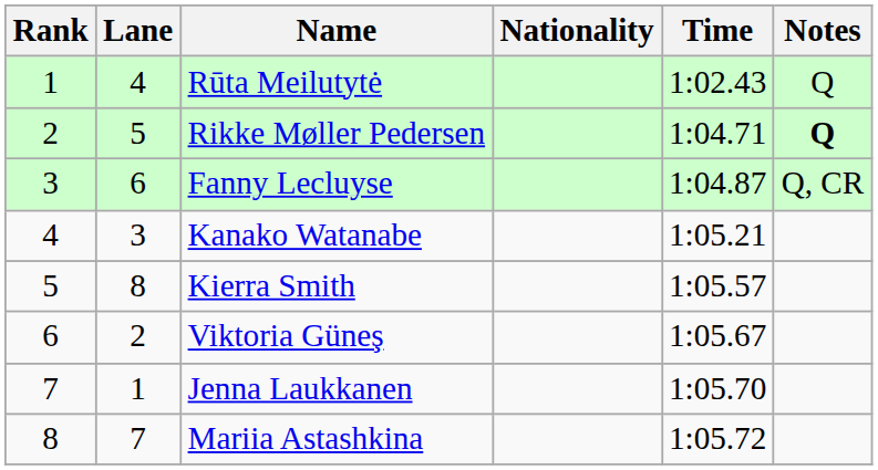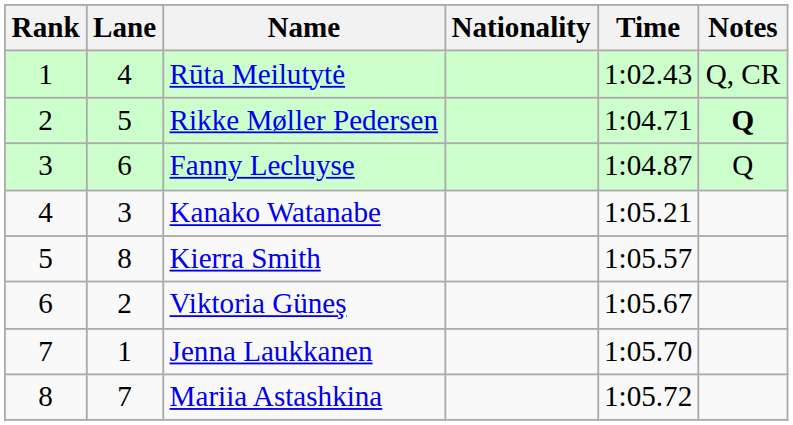Rūta Meilutytė | Notes: Q -> Q, CR
Fanny Lecluyse | Notes: Q, CR -> Q
